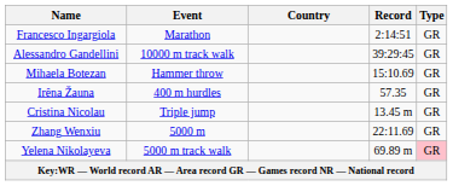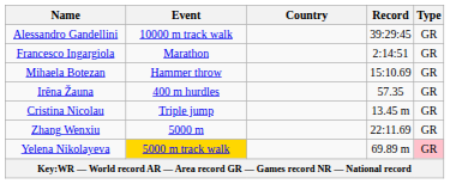rows swapped: Francesco Ingargiola <-> Alessandro Gandellini
Yelena Nikolayeva | Event: no background -> gold background
